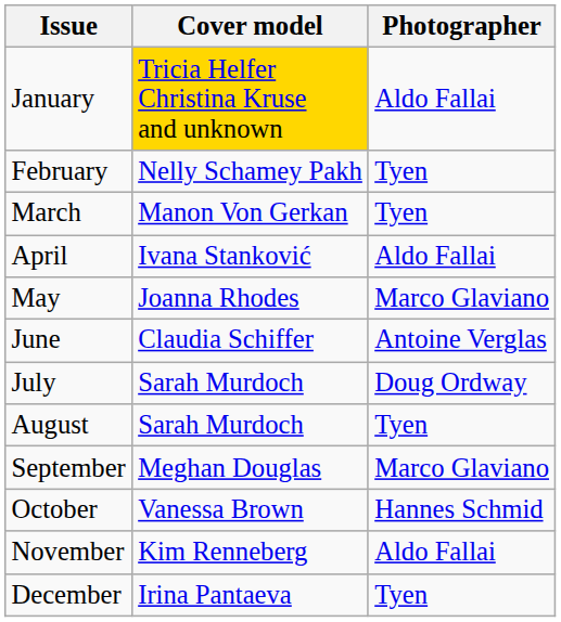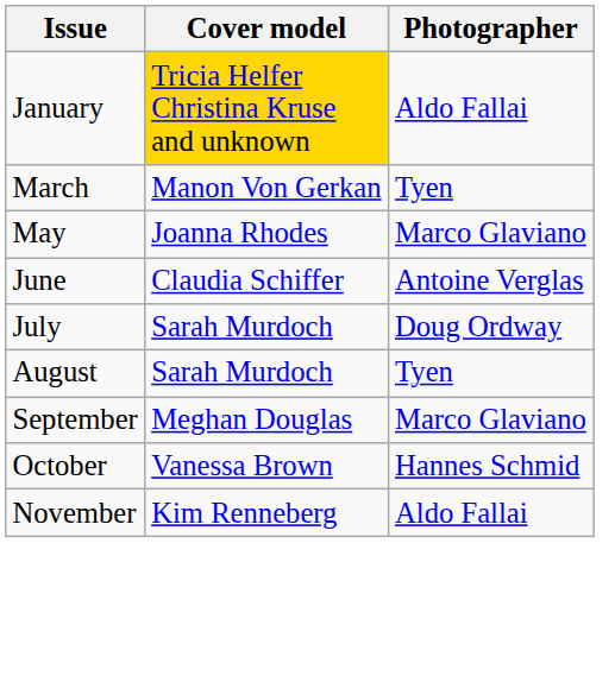- row: February | Nelly Schamey Pakh | Tyen
- row: April | Ivana Stanković | Aldo Fallai
- row: December | Irina Pantaeva | Tyen
